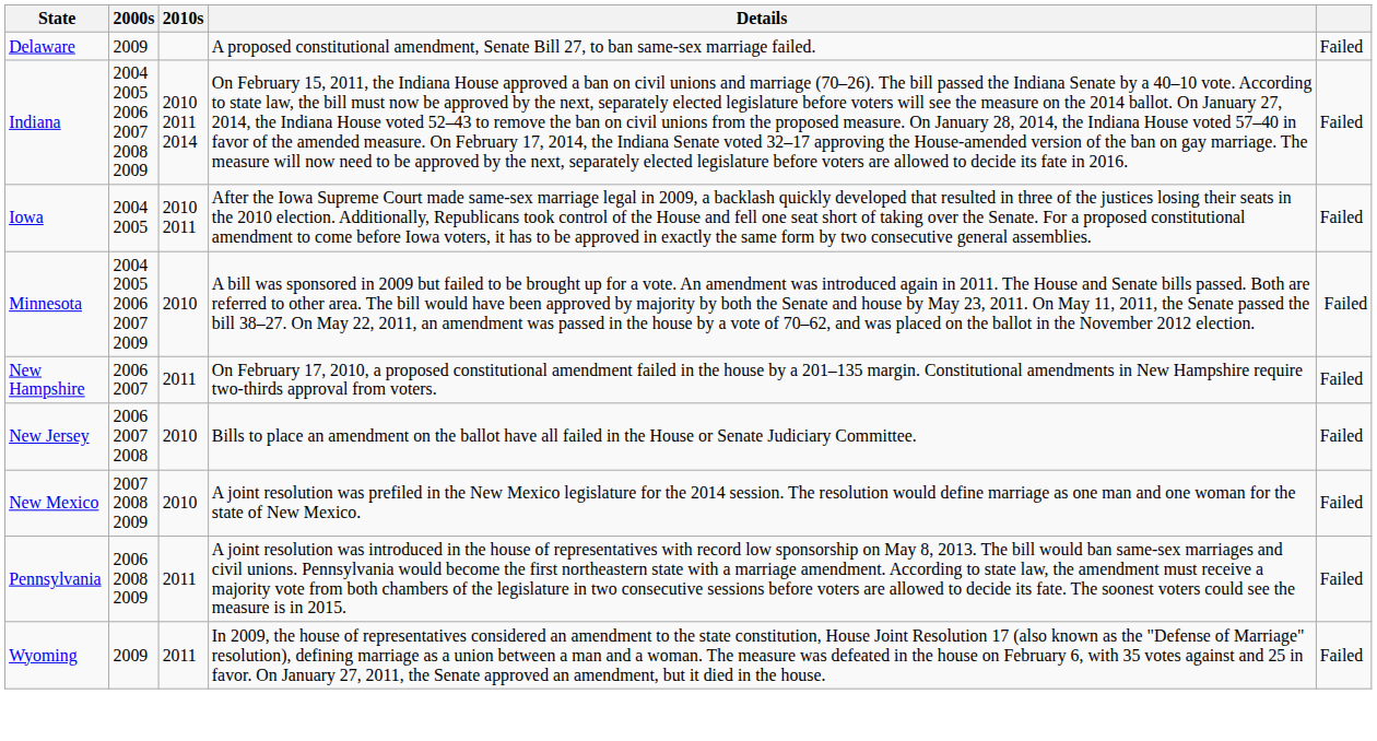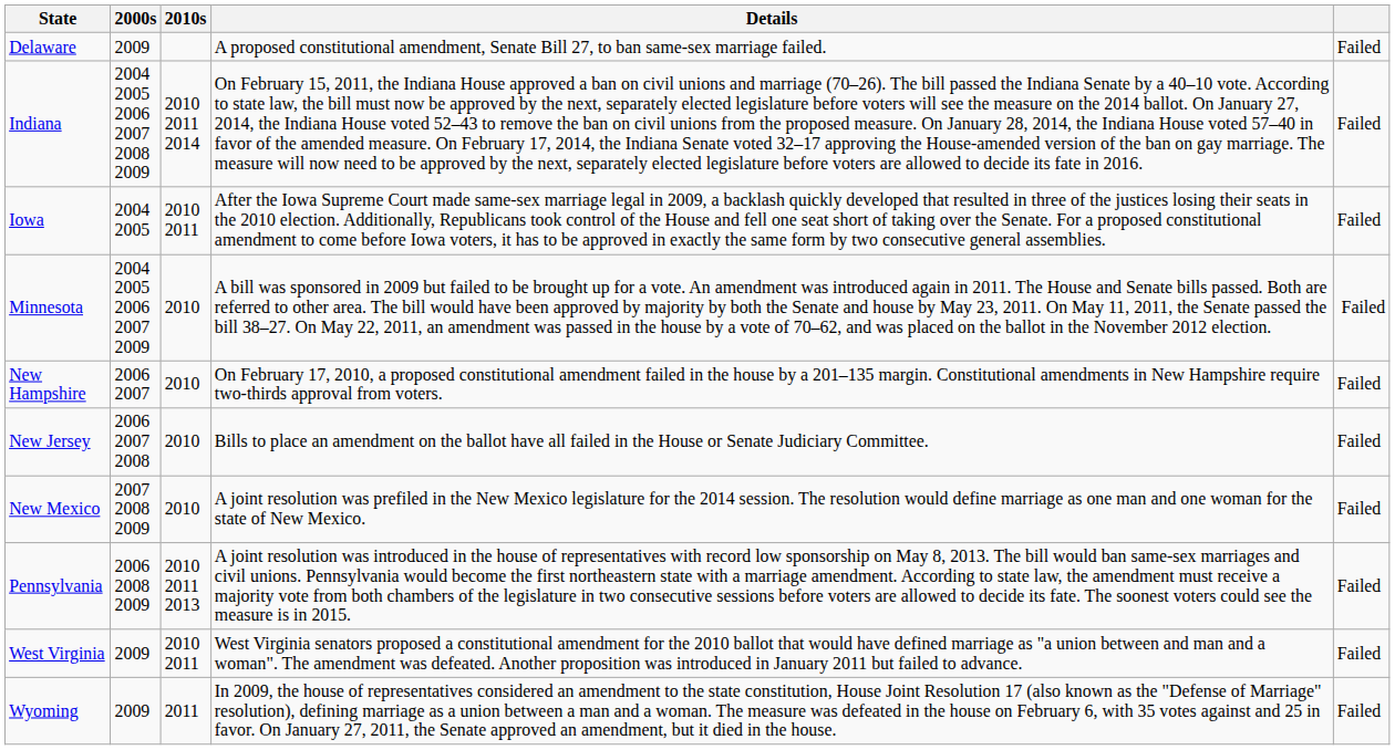New Hampshire | 2010s: 2011 -> 2010
Pennsylvania | 2010s: 2011 -> 2010 2011 2013
+ row: West Virginia | 2009 | 2010 2011 | West Virginia senators proposed a constitutional amendment for the 2010 ballot that would have defined marriage as "a union between and man and a woman". The amendment was defeated. Another proposition was introduced in January 2011 but failed to advance. | Failed
